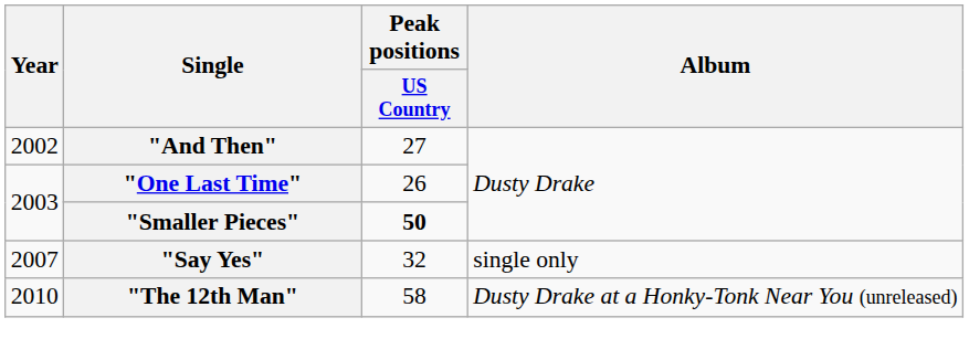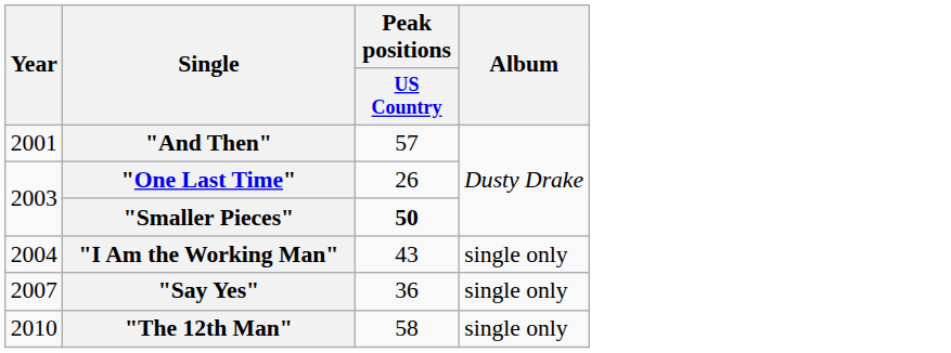"And Then" | Year: 2002 -> 2001
"And Then" | Peak positions / US Country: 27 -> 57
+ row: 2004 | "I Am the Working Man" | 43 | single only
"Say Yes" | Peak positions / US Country: 32 -> 36
"The 12th Man" | Album: Dusty Drake at a Honky-Tonk Near You (unreleased) -> single only
